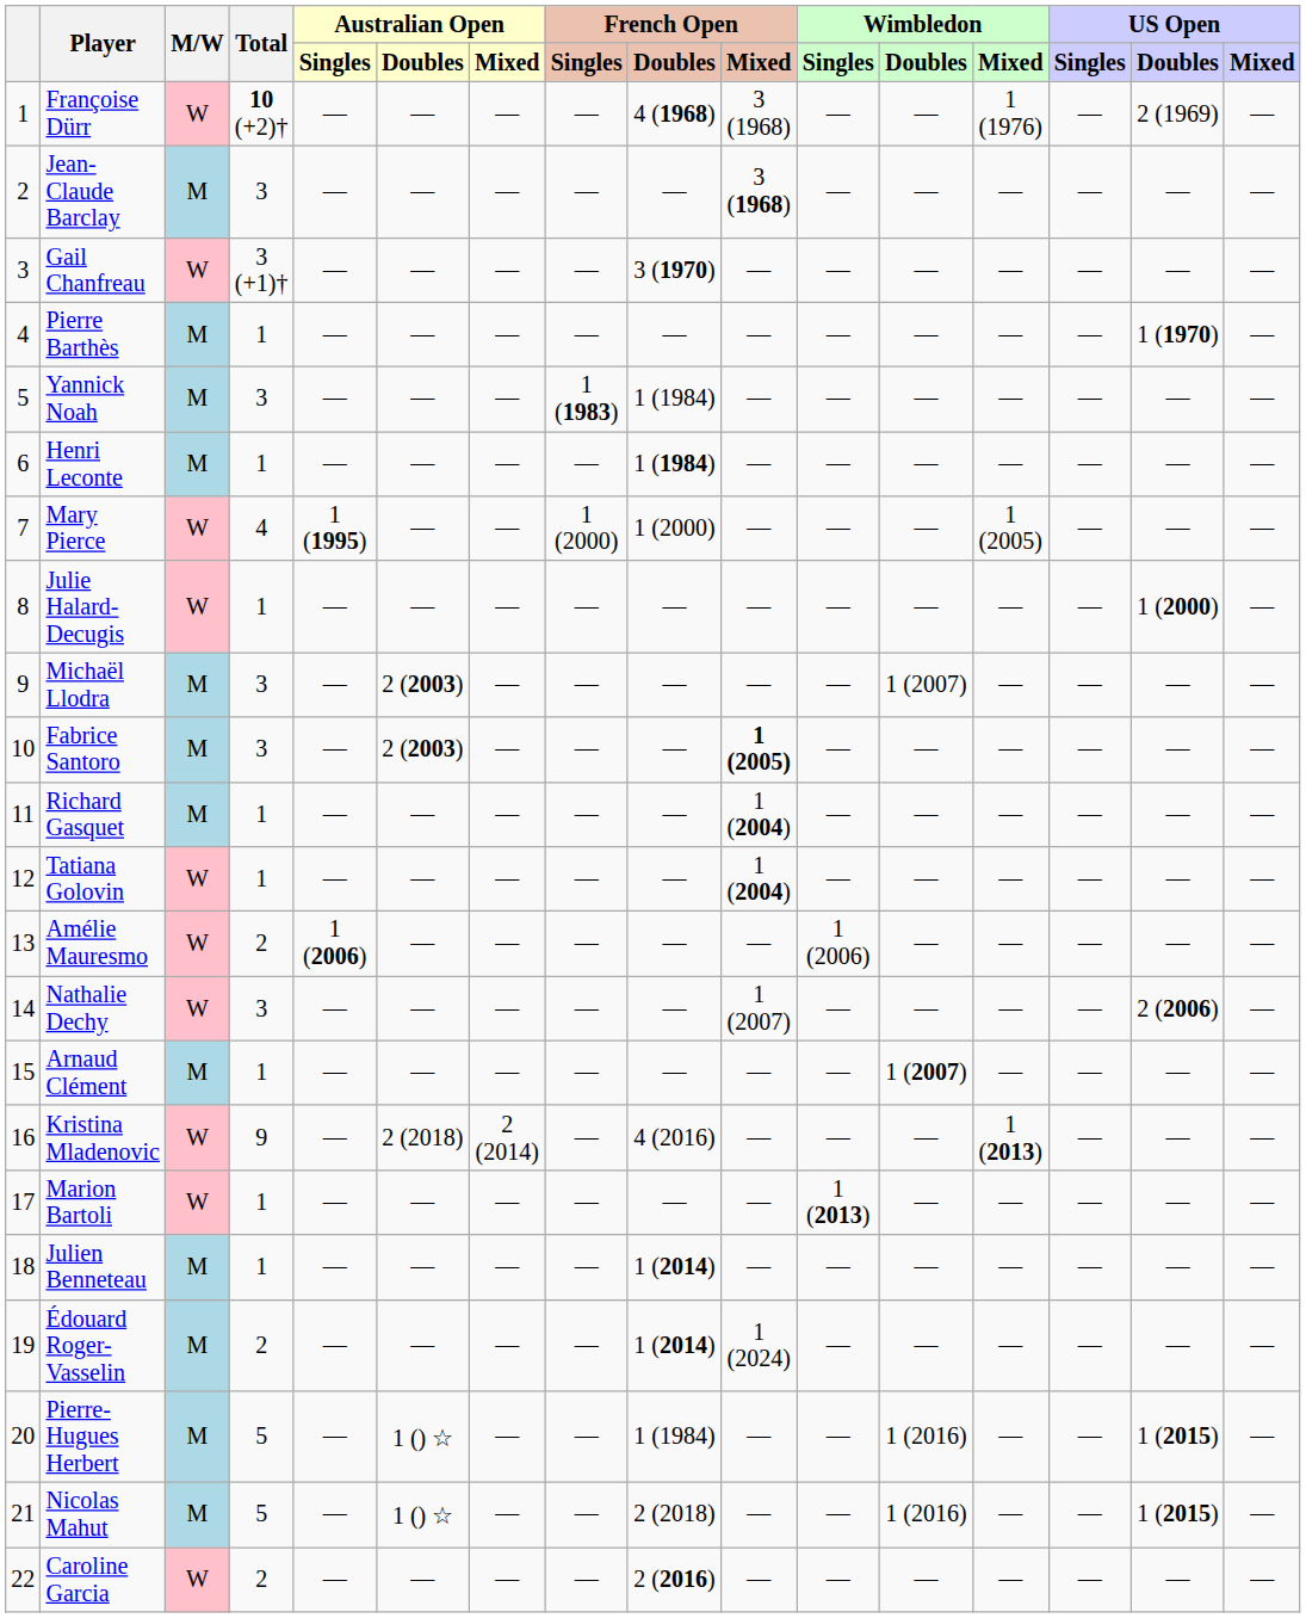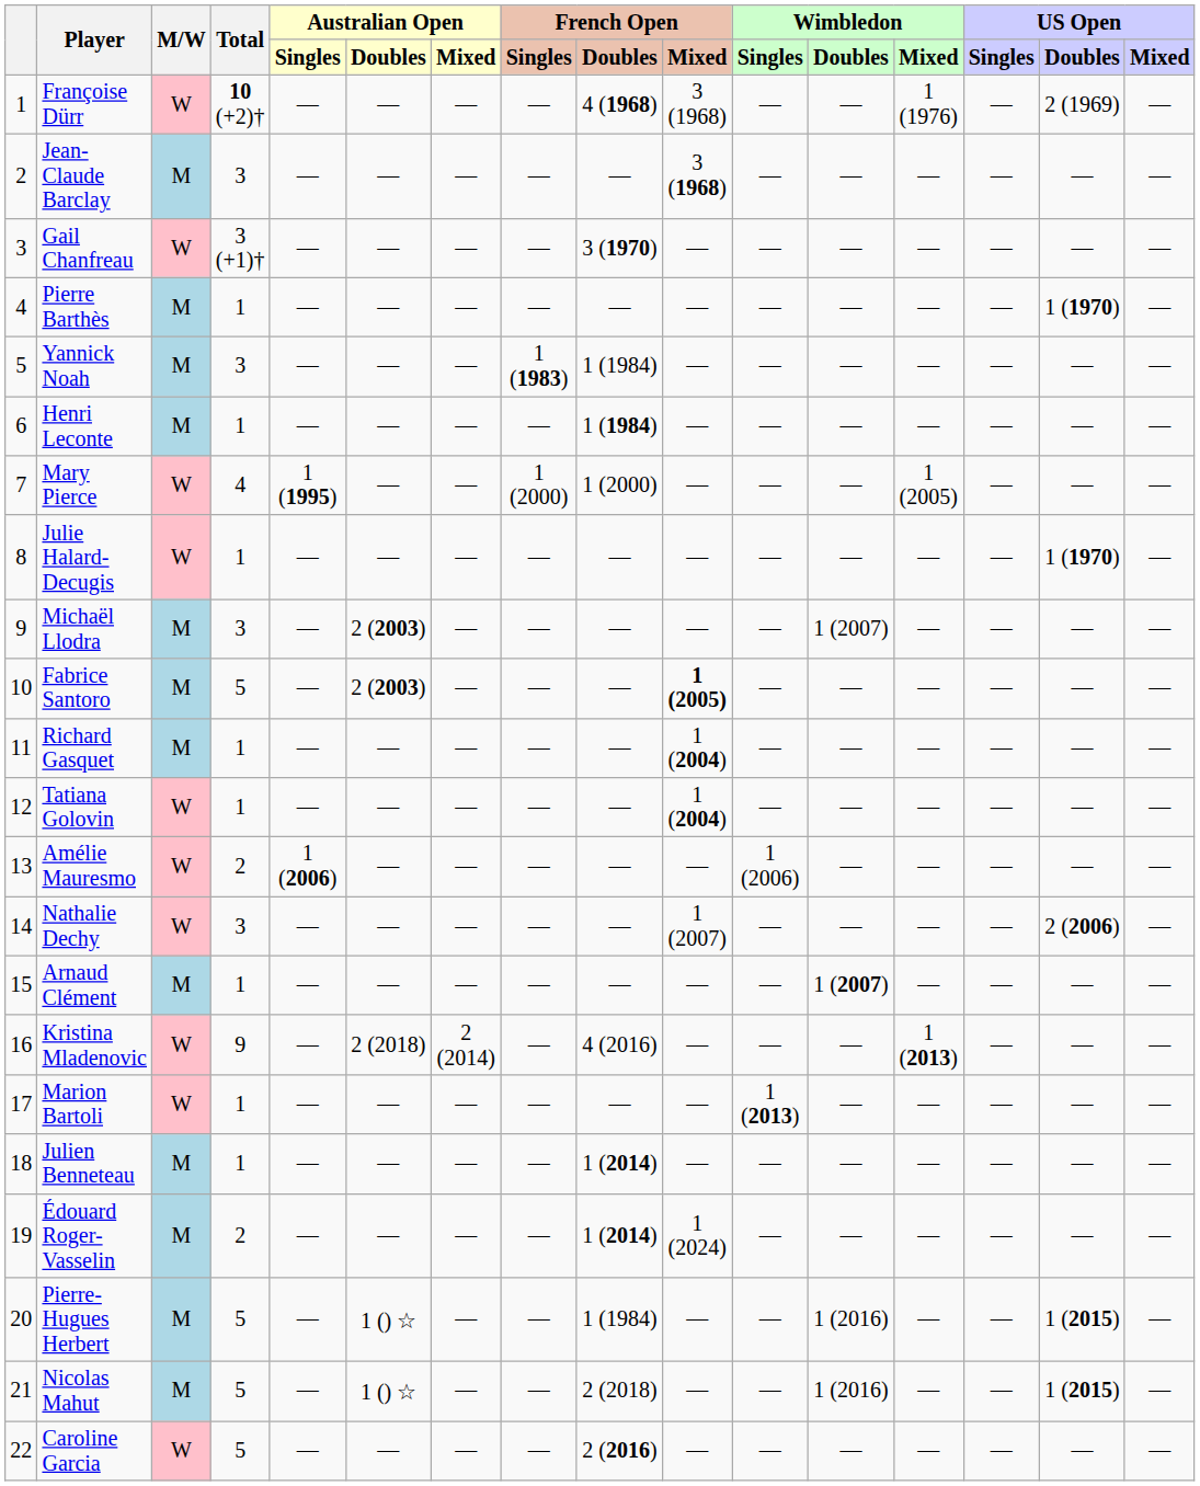Julie Halard-Decugis | US Open / Doubles: 1 (2000) -> 1 (1970)
Fabrice Santoro | Total: 3 -> 5
Caroline Garcia | Total: 2 -> 5
